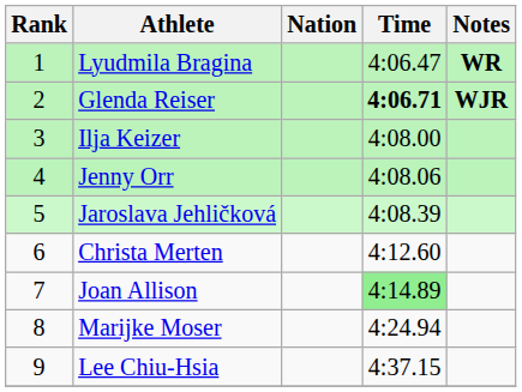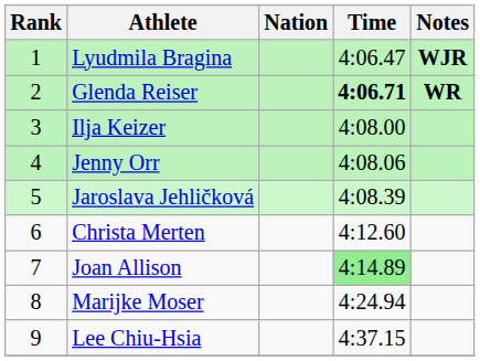Lyudmila Bragina | Notes: WR -> WJR
Glenda Reiser | Notes: WJR -> WR
